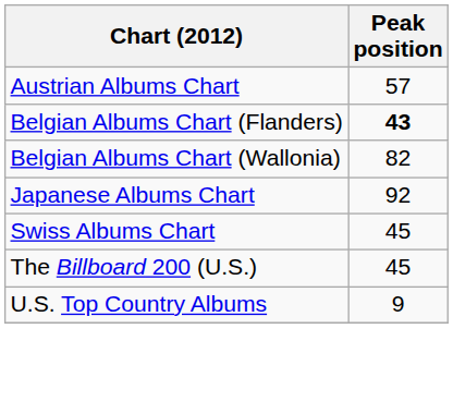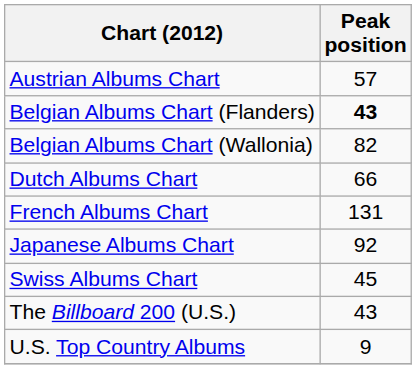+ row: Dutch Albums Chart | 66
+ row: French Albums Chart | 131
The Billboard 200 (U.S.) | Peak position: 45 -> 43
